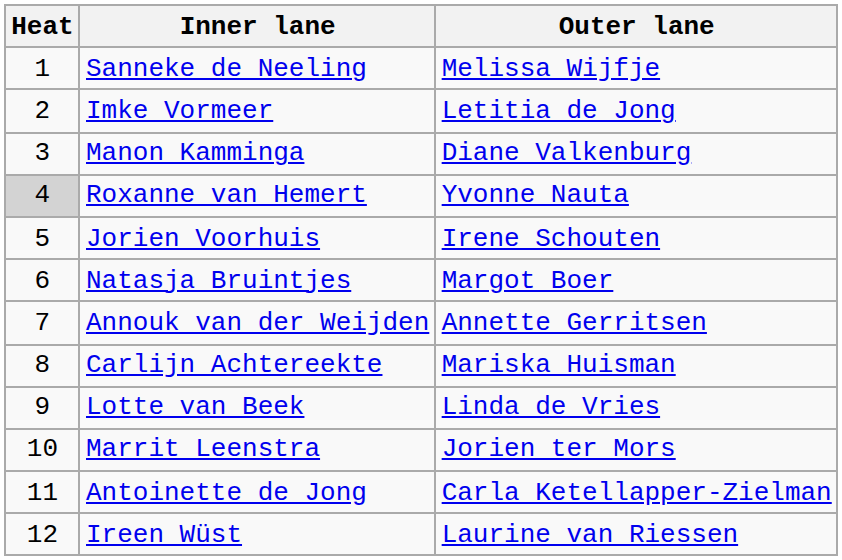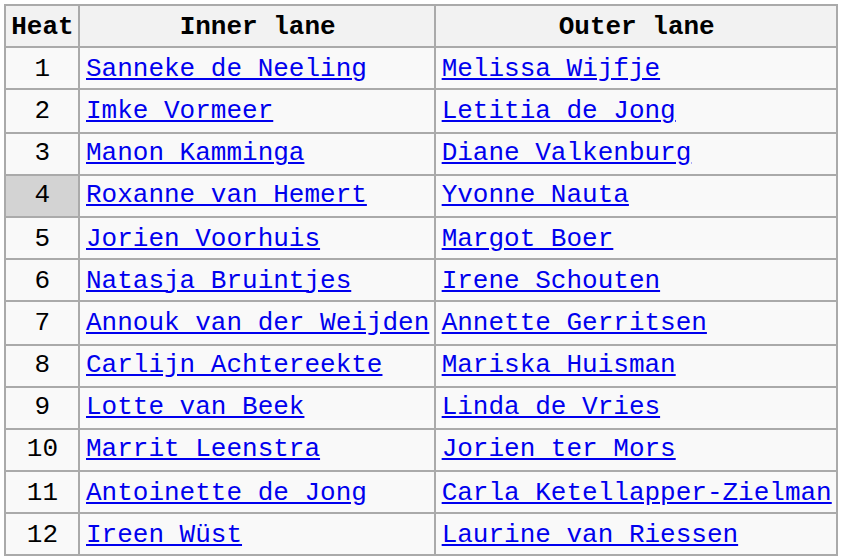Jorien Voorhuis | Outer lane: Irene Schouten -> Margot Boer
Natasja Bruintjes | Outer lane: Margot Boer -> Irene Schouten
